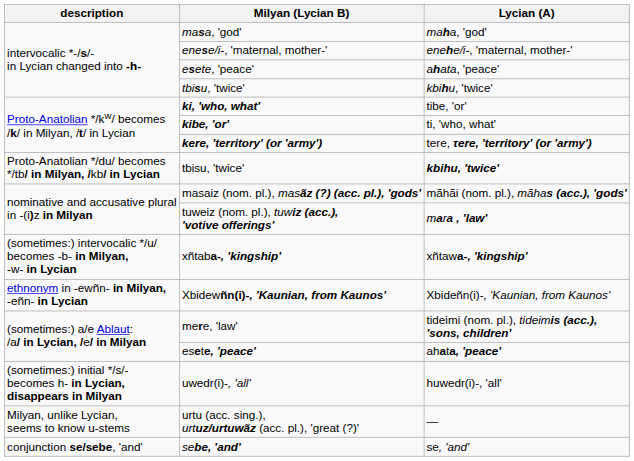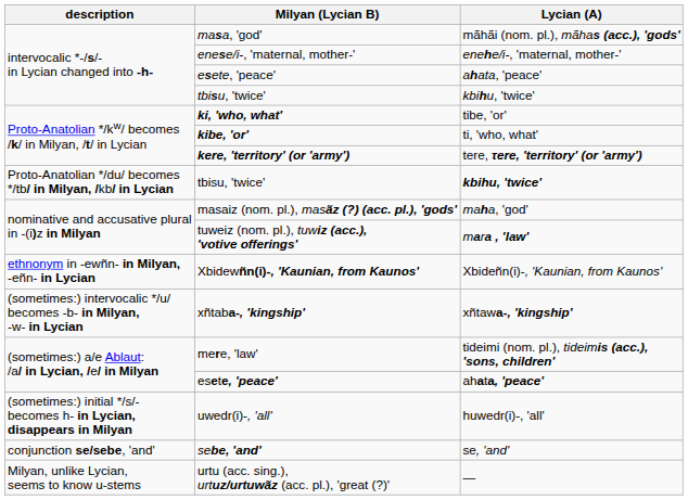masa, 'god' | Lycian (A): maha, 'god' -> mãhãi (nom. pl.), mãhas (acc.), 'gods'
masaiz (nom. pl.), masãz (?) (acc. pl.), 'gods' | Lycian (A): mãhãi (nom. pl.), mãhas (acc.), 'gods' -> maha, 'god'
rows swapped: Xbidewñn(i)-, 'Kaunian, from Kaunos' <-> xñtaba-, 'kingship'
rows swapped: sebe, 'and' <-> urtu (acc. sing.), urtuz/urtuwãz (acc. pl.), 'great (?)'
